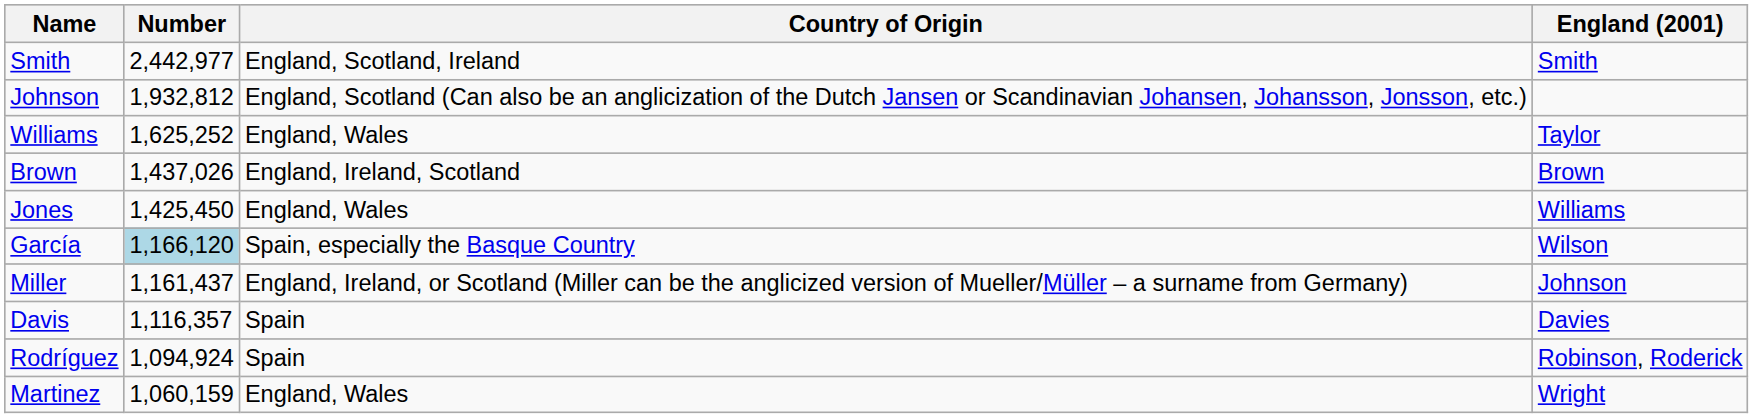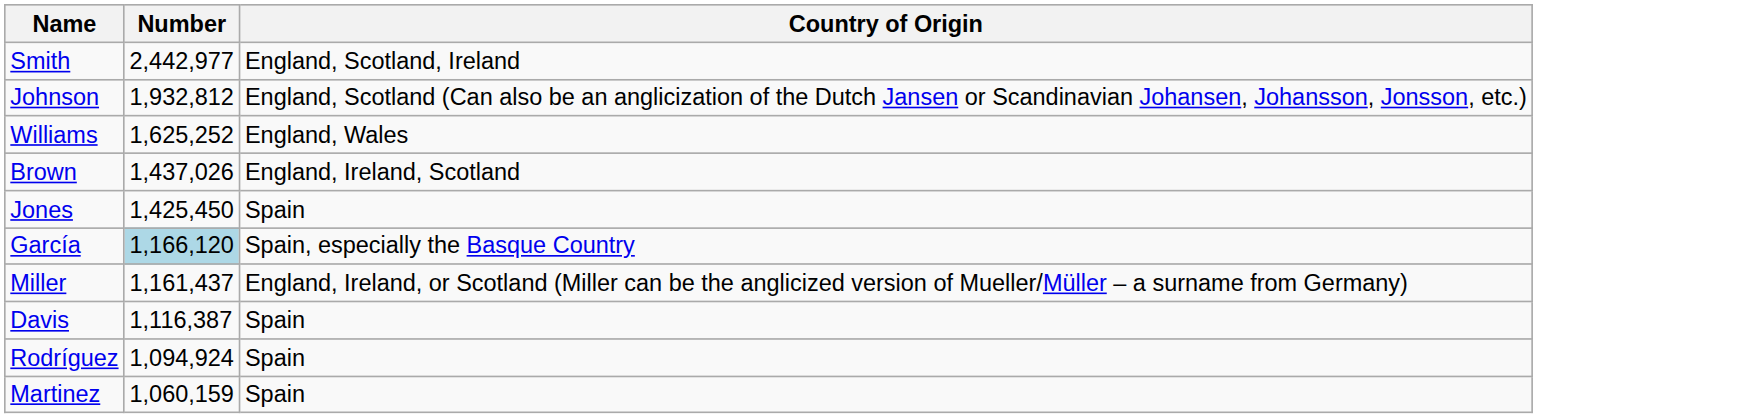- column: England (2001) | Smith | Taylor | Brown | Williams | Wilson | Johnson | Davies | Robinson, Roderick | Wright
Jones | Country of Origin: England, Wales -> Spain
Davis | Number: 1,116,357 -> 1,116,387
Martinez | Country of Origin: England, Wales -> Spain
